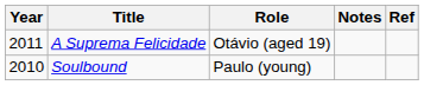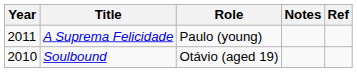A Suprema Felicidade | Role: Otávio (aged 19) -> Paulo (young)
Soulbound | Role: Paulo (young) -> Otávio (aged 19)
